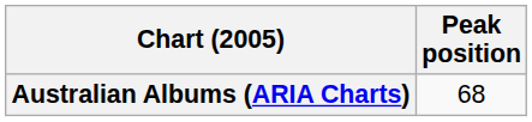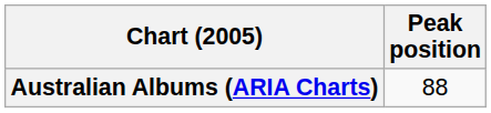Australian Albums (ARIA Charts) | Peak position: 68 -> 88
